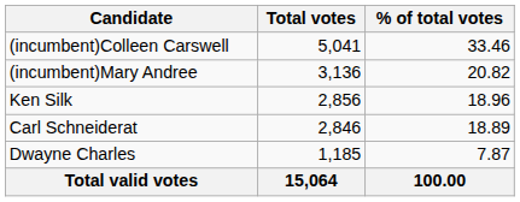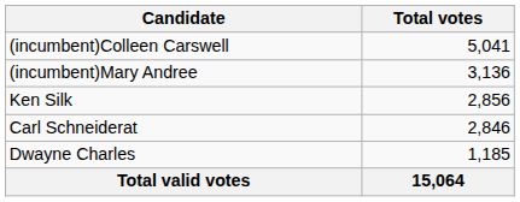- column: % of total votes | 33.46 | 20.82 | 18.96 | 18.89 | 7.87 | 100.00
